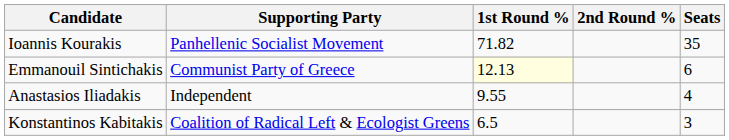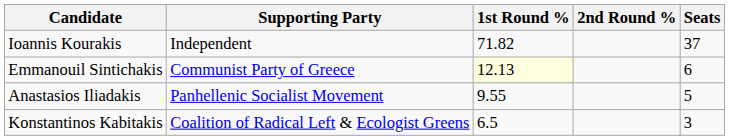Ioannis Kourakis | Supporting Party: Panhellenic Socialist Movement -> Independent
Ioannis Kourakis | Seats: 35 -> 37
Anastasios Iliadakis | Supporting Party: Independent -> Panhellenic Socialist Movement
Anastasios Iliadakis | Seats: 4 -> 5
